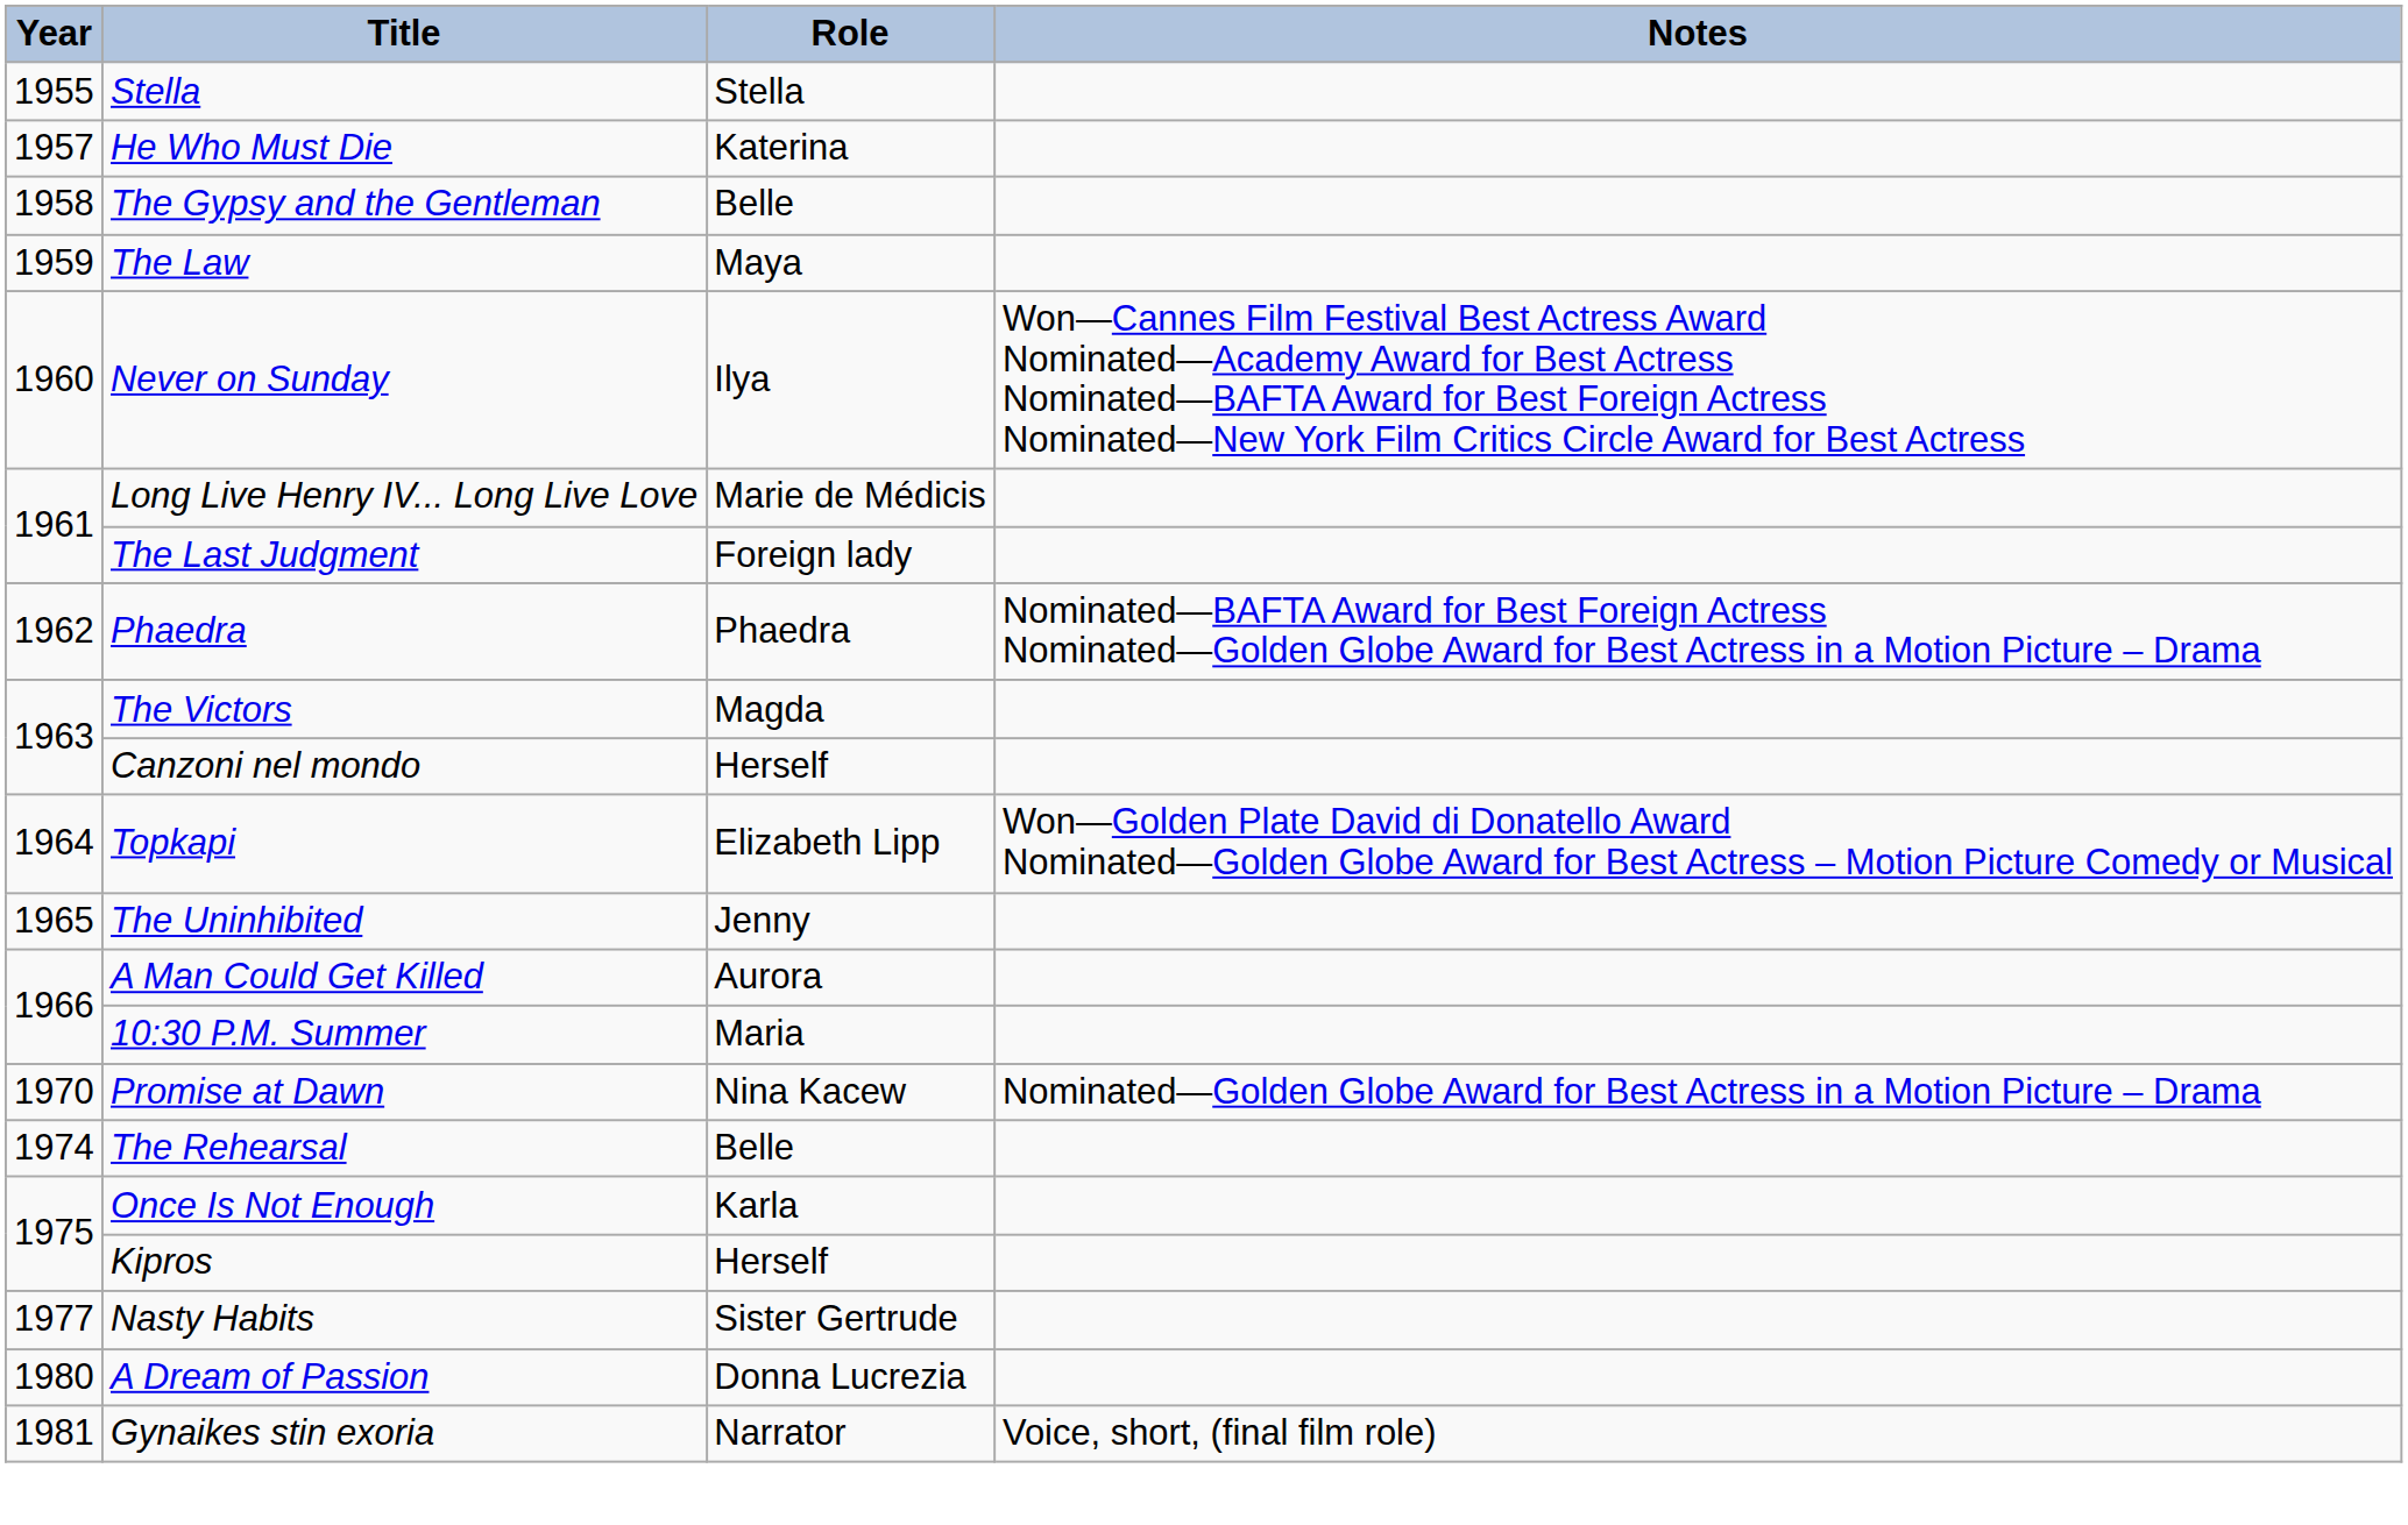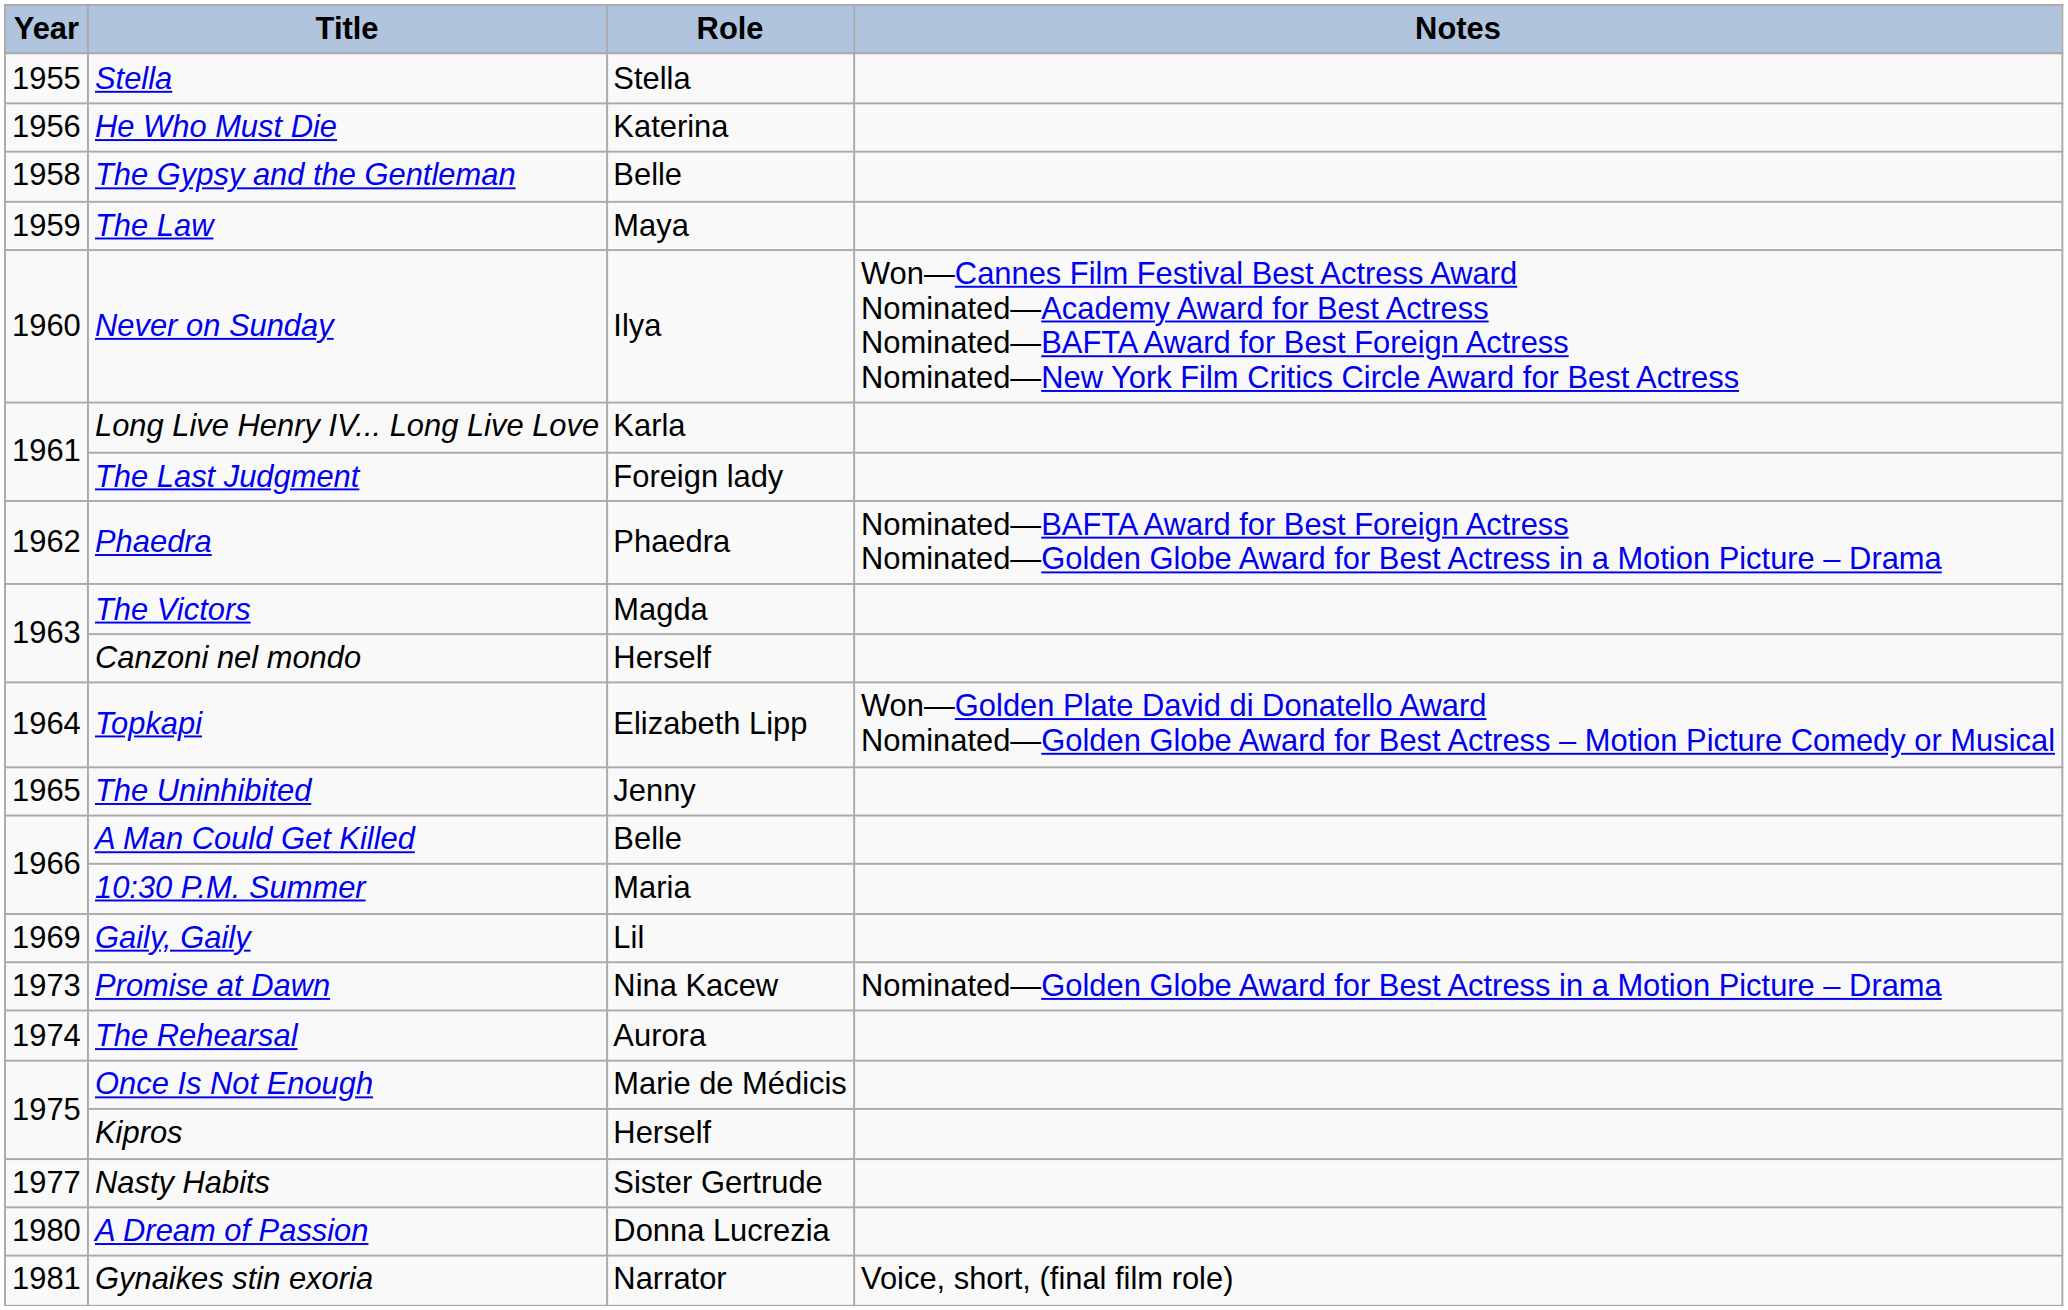He Who Must Die | Year: 1957 -> 1956
Long Live Henry IV... Long Live Love | Role: Marie de Médicis -> Karla
A Man Could Get Killed | Role: Aurora -> Belle
+ row: 1969 | Gaily, Gaily | Lil
Promise at Dawn | Year: 1970 -> 1973
The Rehearsal | Role: Belle -> Aurora
Once Is Not Enough | Role: Karla -> Marie de Médicis
